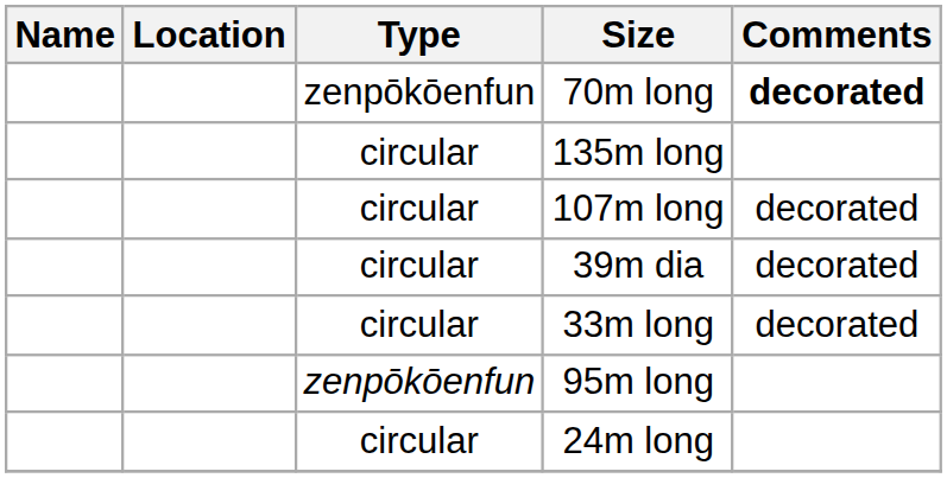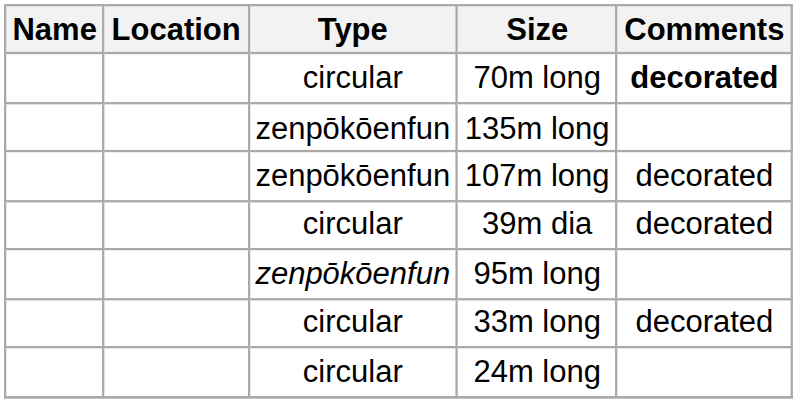70m long | Type: zenpōkōenfun -> circular
135m long | Type: circular -> zenpōkōenfun
107m long | Type: circular -> zenpōkōenfun
rows swapped: 95m long <-> 33m long
